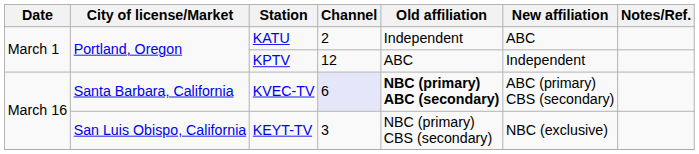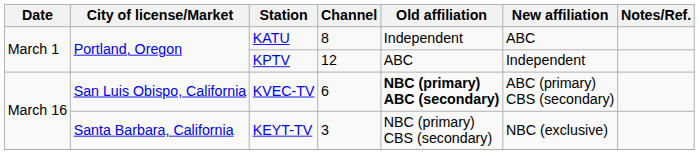KATU | Channel: 2 -> 8
KVEC-TV | City of license/Market: Santa Barbara, California -> San Luis Obispo, California
KVEC-TV | Channel: lavender background -> no background
KEYT-TV | City of license/Market: San Luis Obispo, California -> Santa Barbara, California
